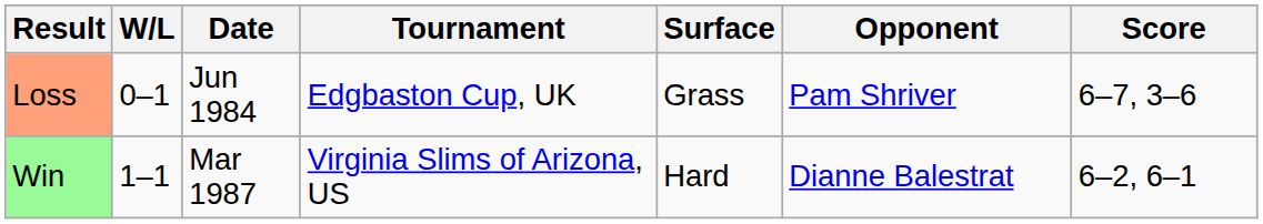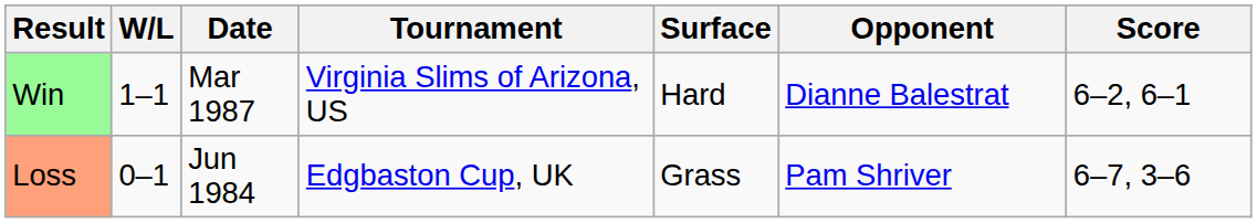rows swapped: Loss <-> Win
